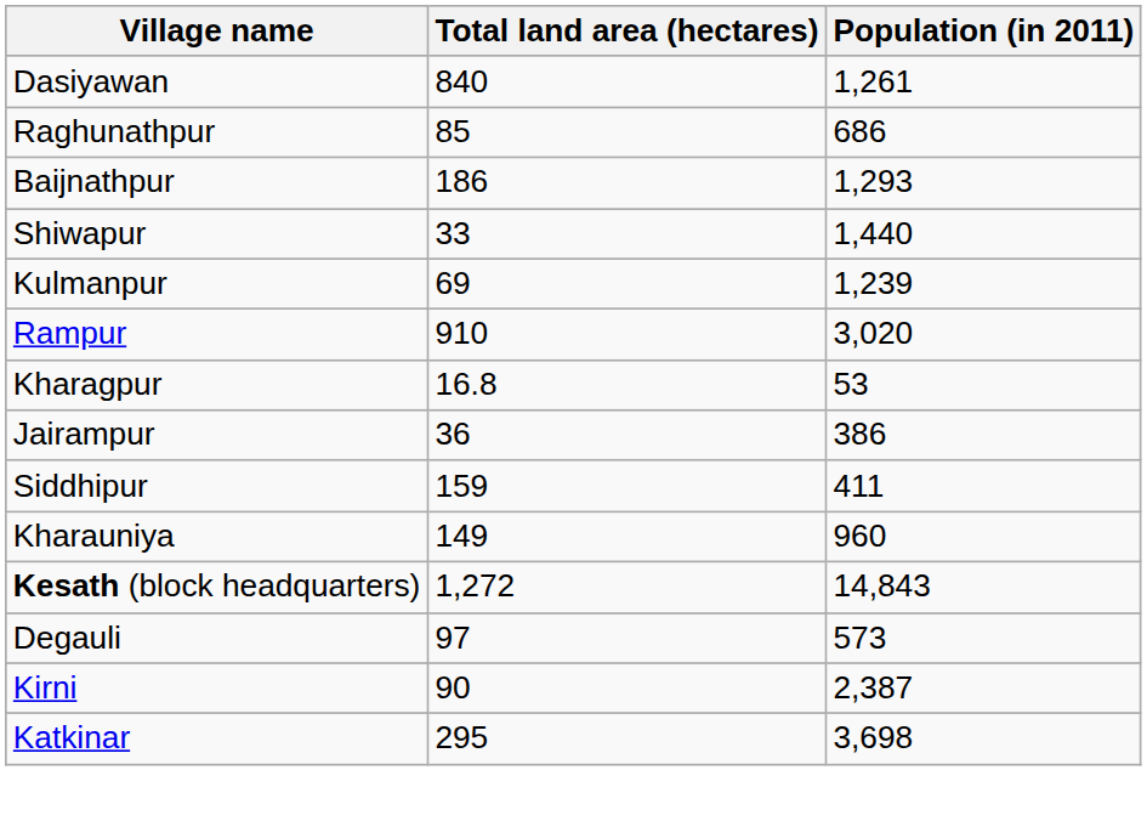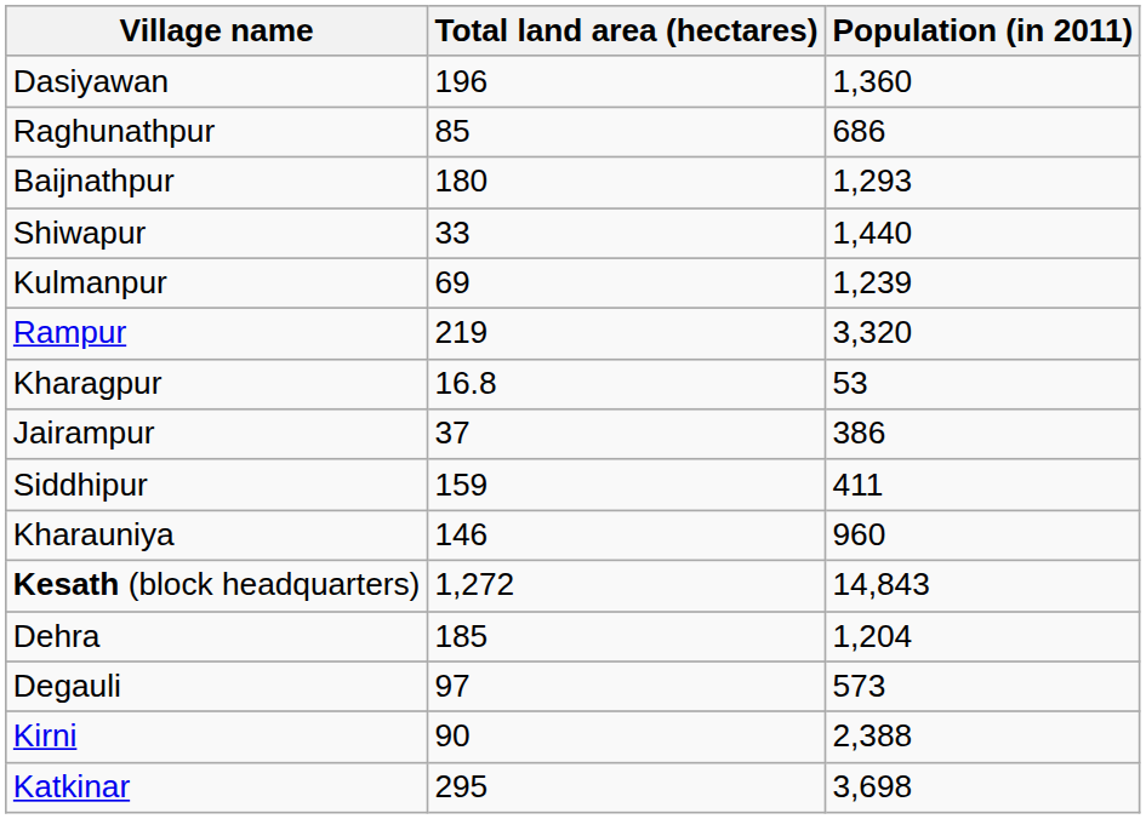Dasiyawan | Total land area (hectares): 840 -> 196
Dasiyawan | Population (in 2011): 1,261 -> 1,360
Baijnathpur | Total land area (hectares): 186 -> 180
Rampur | Total land area (hectares): 910 -> 219
Rampur | Population (in 2011): 3,020 -> 3,320
Jairampur | Total land area (hectares): 36 -> 37
Kharauniya | Total land area (hectares): 149 -> 146
+ row: Dehra | 185 | 1,204
Kirni | Population (in 2011): 2,387 -> 2,388
